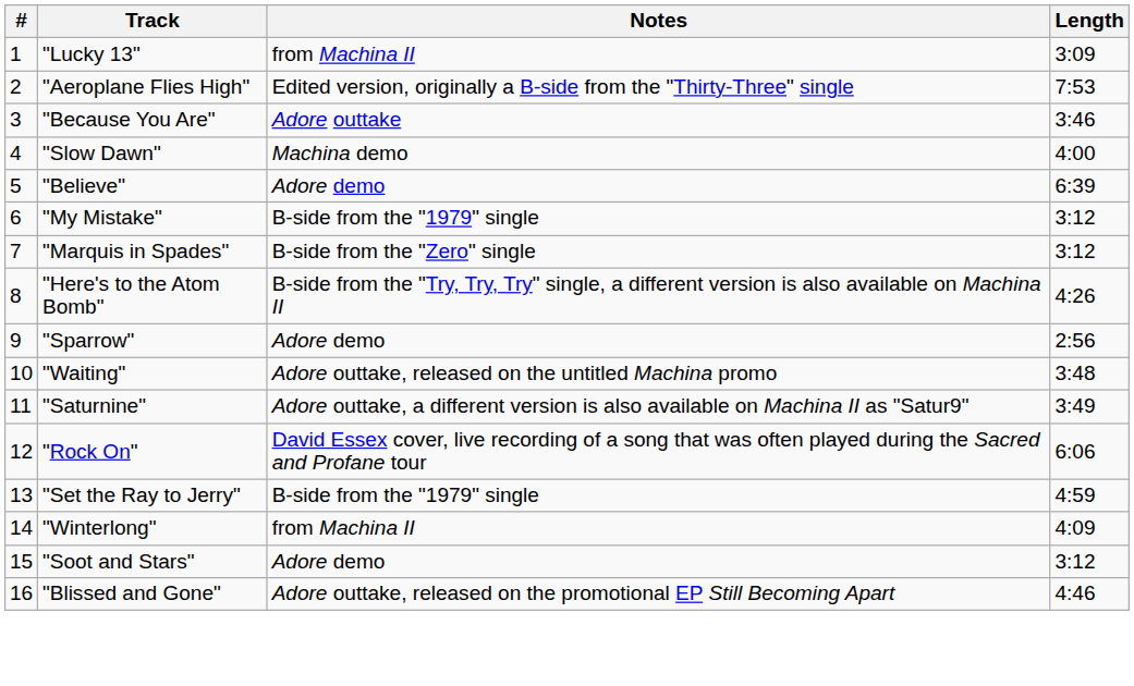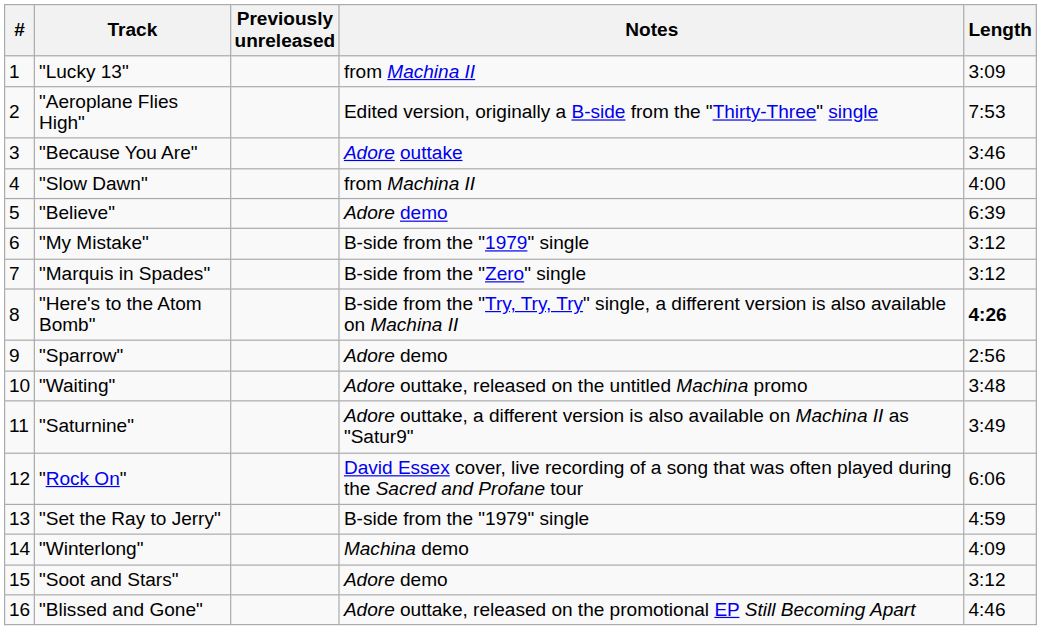+ column: Previously unreleased
"Slow Dawn" | Notes: Machina demo -> from Machina II
"Here's to the Atom Bomb" | Length: normal -> bold
"Winterlong" | Notes: from Machina II -> Machina demo
